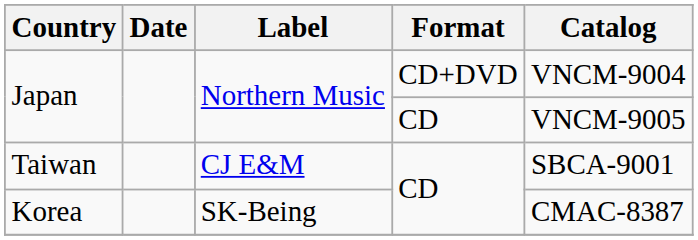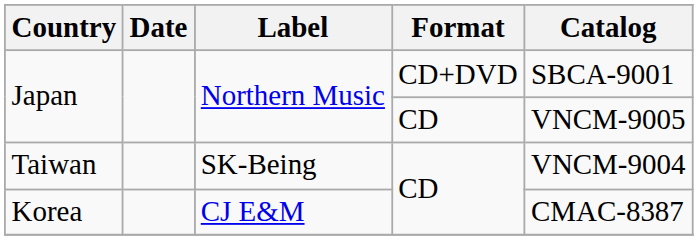Japan / CD+DVD | Catalog: VNCM-9004 -> SBCA-9001
Taiwan | Label: CJ E&M -> SK-Being
Taiwan | Catalog: SBCA-9001 -> VNCM-9004
Korea | Label: SK-Being -> CJ E&M
